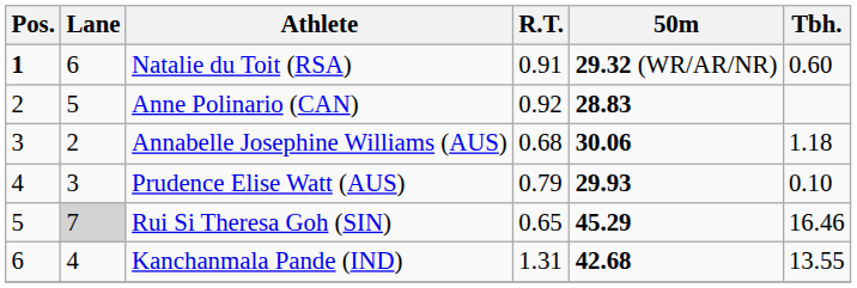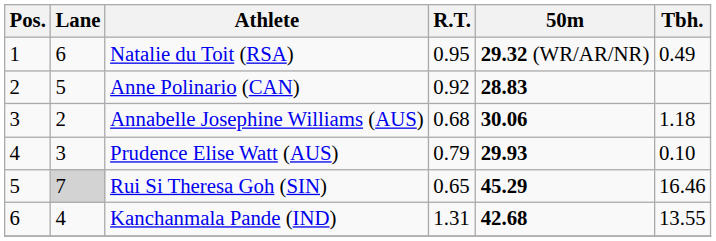Natalie du Toit (RSA) | Pos.: bold -> normal
Natalie du Toit (RSA) | R.T.: 0.91 -> 0.95
Natalie du Toit (RSA) | Tbh.: 0.60 -> 0.49
